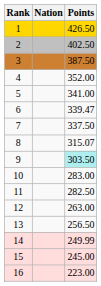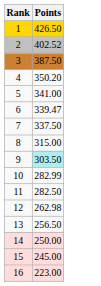- column: Nation
2 | Points: 402.50 -> 402.52
4 | Points: 352.00 -> 350.20
8 | Points: 315.07 -> 315.00
10 | Points: 283.00 -> 282.99
12 | Points: 263.00 -> 262.98
14 | Points: 249.99 -> 250.00
